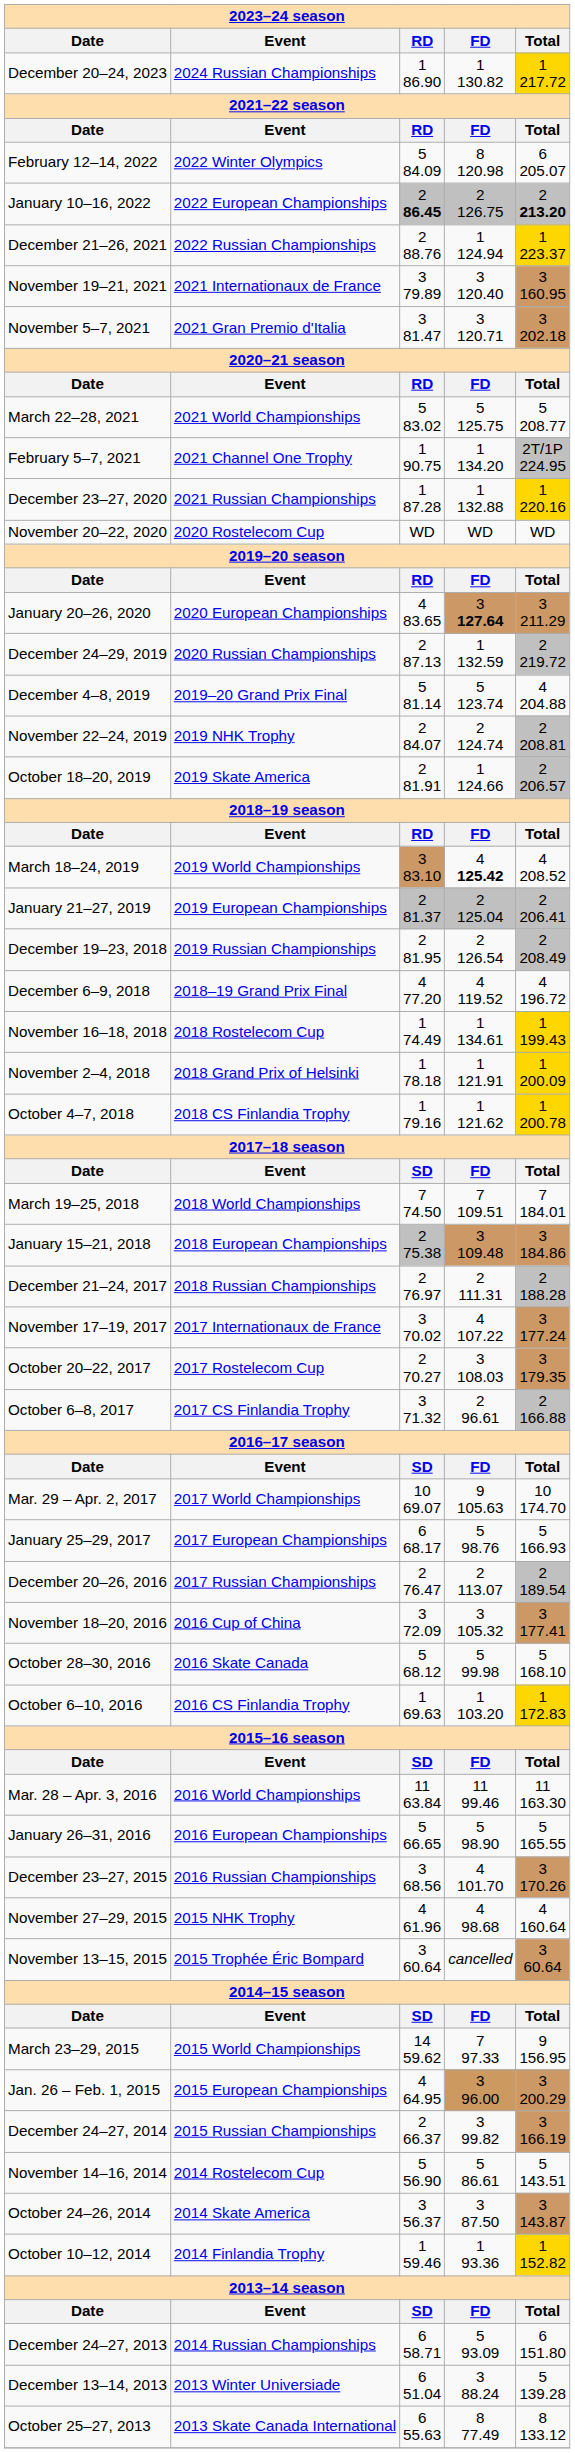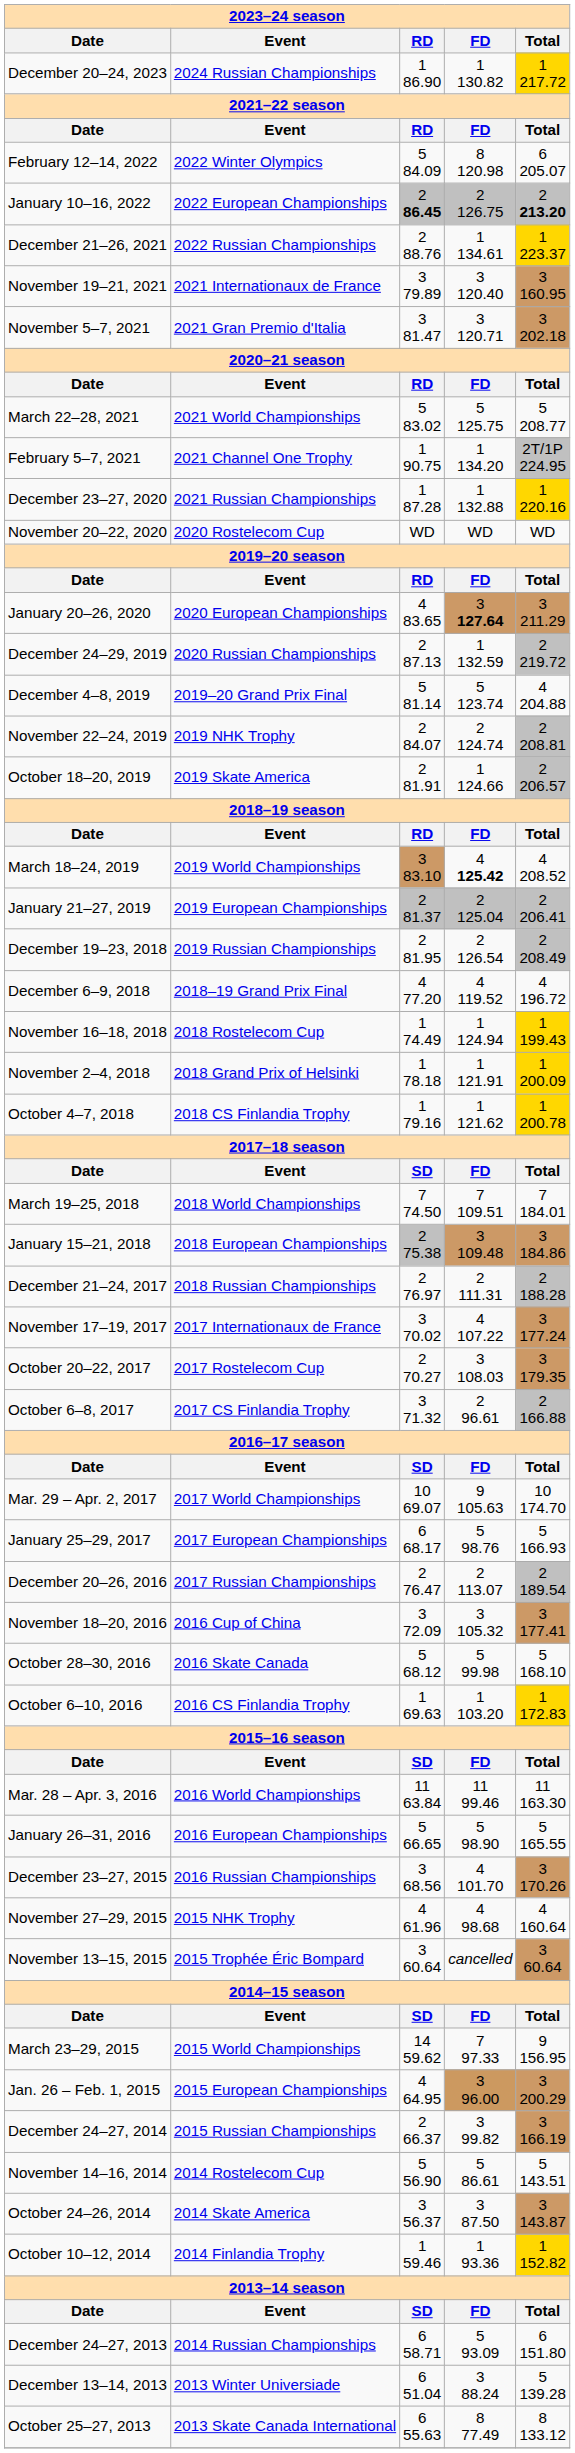December 21–26, 2021 | column 4: 1 124.94 -> 1 134.61
November 16–18, 2018 | column 4: 1 134.61 -> 1 124.94
